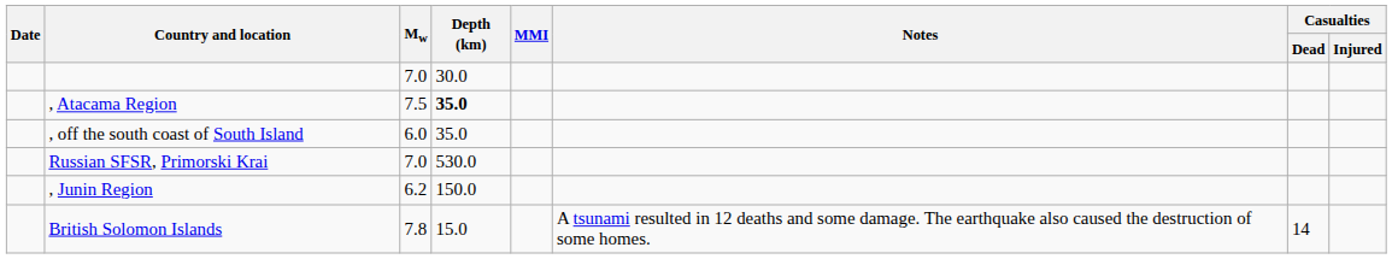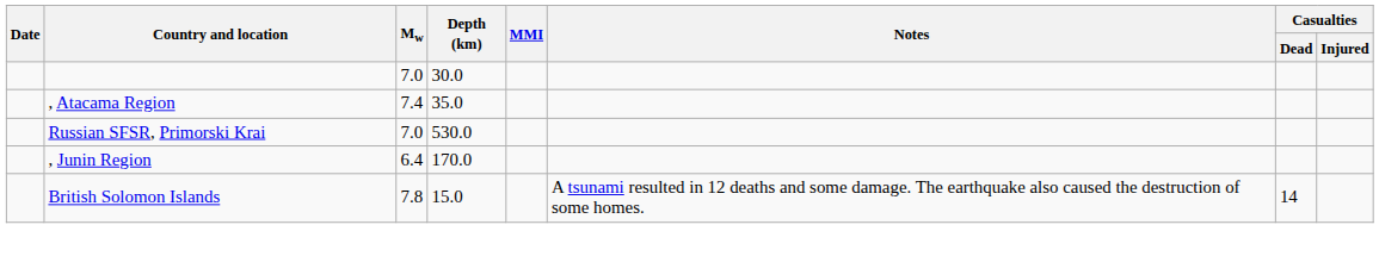, Atacama Region | Mw: 7.5 -> 7.4
, Atacama Region | Depth (km): bold -> normal
- row: , off the south coast of South Island | 6.0 | 35.0
, Junin Region | Mw: 6.2 -> 6.4
, Junin Region | Depth (km): 150.0 -> 170.0
